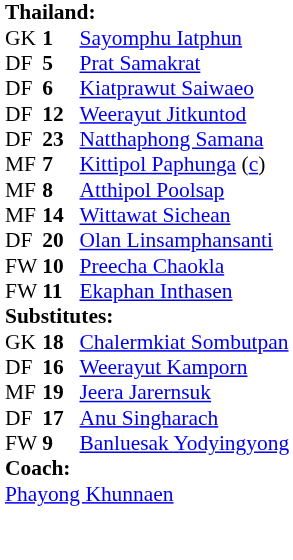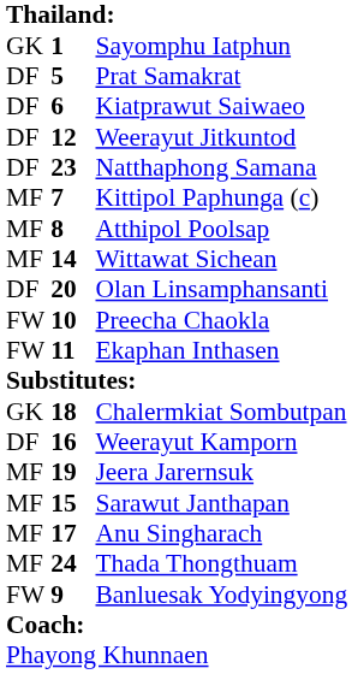+ row: MF | 15 | Sarawut Janthapan
Anu Singharach | column 1: DF -> MF
+ row: MF | 24 | Thada Thongthuam
